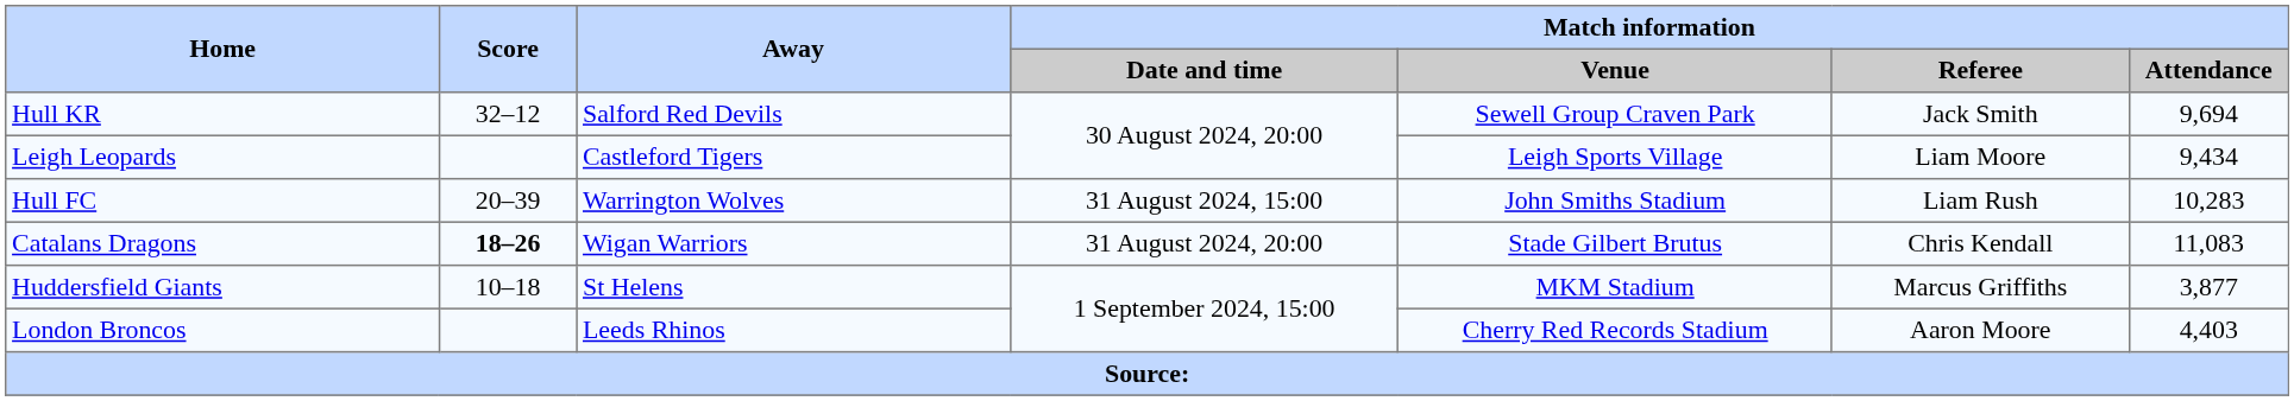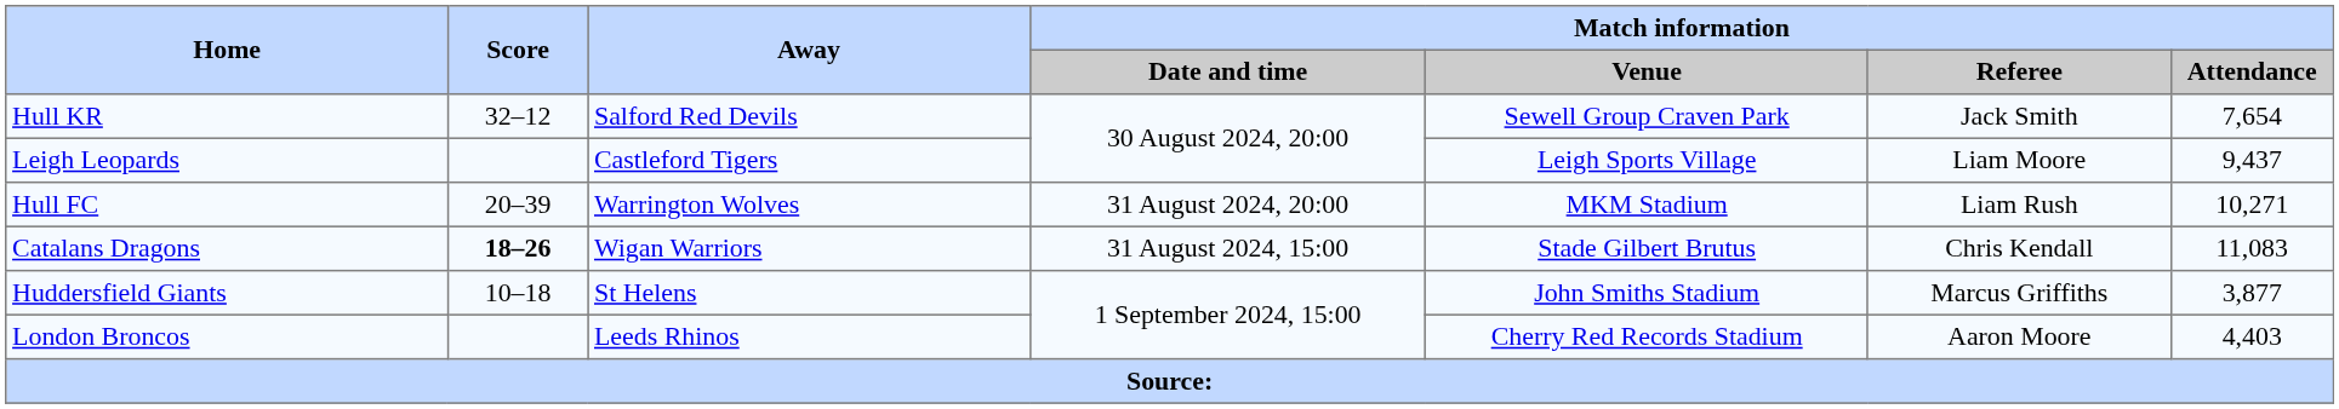Hull KR | Match information / Attendance: 9,694 -> 7,654
Leigh Leopards | Match information / Attendance: 9,434 -> 9,437
Hull FC | Match information / Date and time: 31 August 2024, 15:00 -> 31 August 2024, 20:00
Hull FC | Match information / Venue: John Smiths Stadium -> MKM Stadium
Hull FC | Match information / Attendance: 10,283 -> 10,271
Catalans Dragons | Match information / Date and time: 31 August 2024, 20:00 -> 31 August 2024, 15:00
Huddersfield Giants | Match information / Venue: MKM Stadium -> John Smiths Stadium
